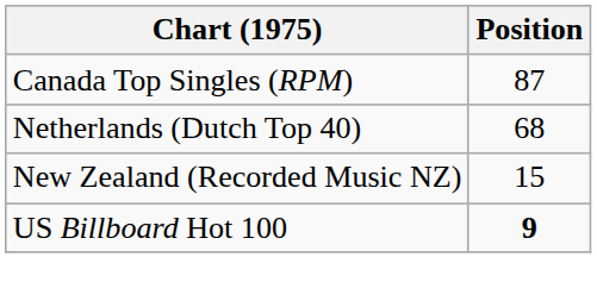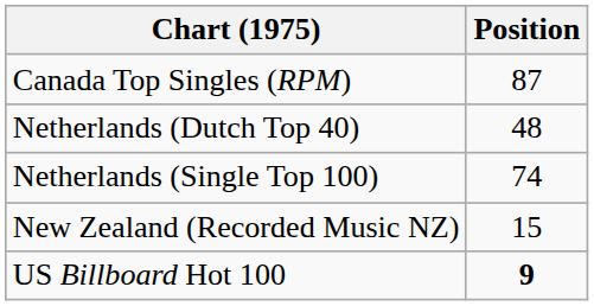Netherlands (Dutch Top 40) | Position: 68 -> 48
+ row: Netherlands (Single Top 100) | 74
